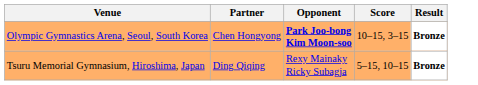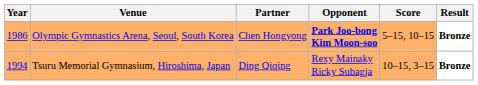+ column: Year | 1986 | 1994
Olympic Gymnastics Arena, Seoul, South Korea | Score: 10–15, 3–15 -> 5–15, 10–15
Tsuru Memorial Gymnasium, Hiroshima, Japan | Score: 5–15, 10–15 -> 10–15, 3–15
